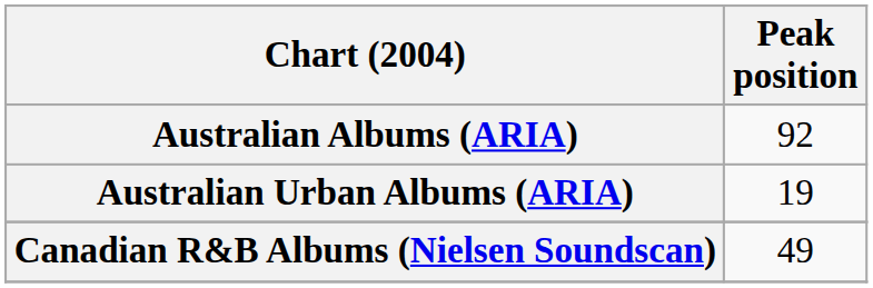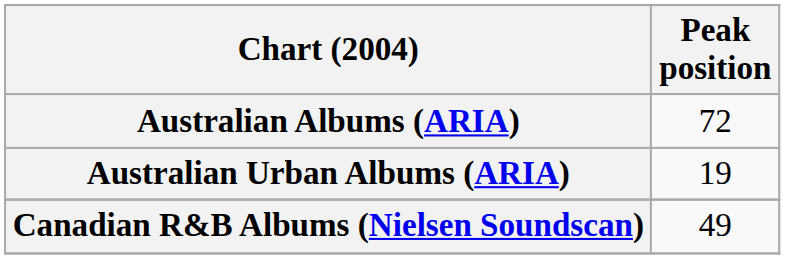Australian Albums (ARIA) | Peak position: 92 -> 72
